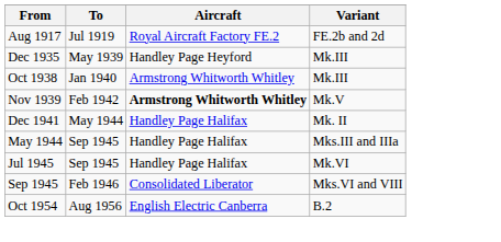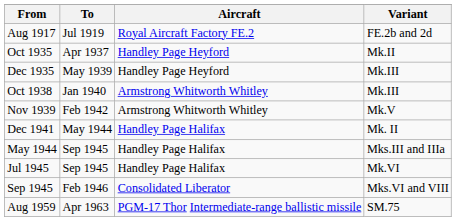+ row: Oct 1935 | Apr 1937 | Handley Page Heyford | Mk.II
Nov 1939 | Aircraft: bold -> normal
- row: Oct 1954 | Aug 1956 | English Electric Canberra | B.2
+ row: Aug 1959 | Apr 1963 | PGM-17 Thor Intermediate-range ballistic missile | SM.75
